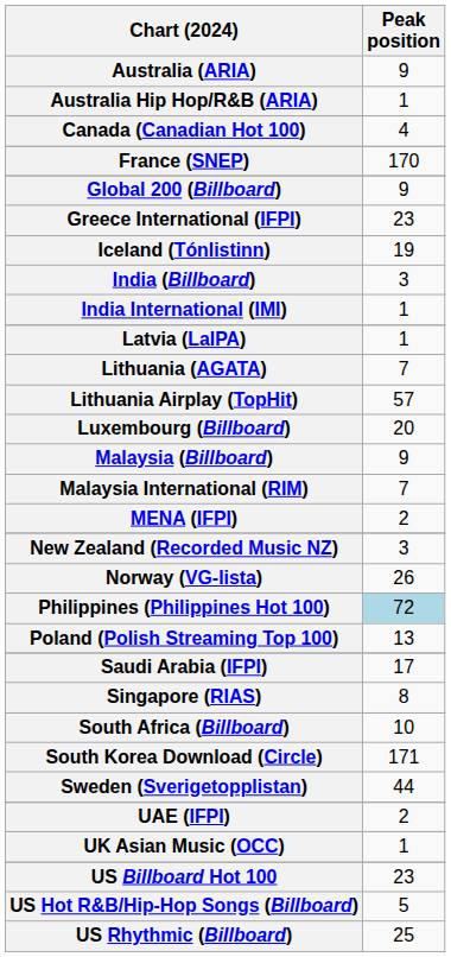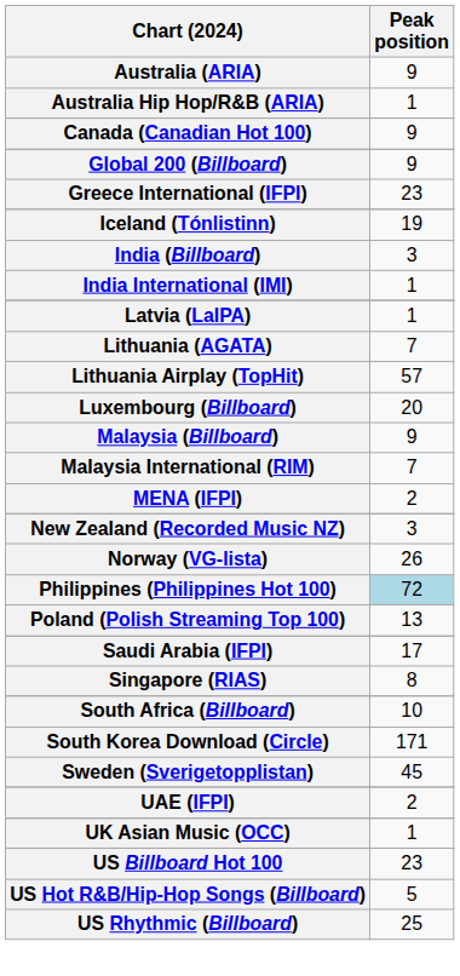Canada (Canadian Hot 100) | Peak position: 4 -> 9
- row: France (SNEP) | 170
Sweden (Sverigetopplistan) | Peak position: 44 -> 45
